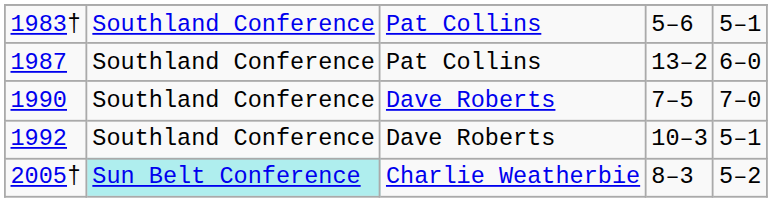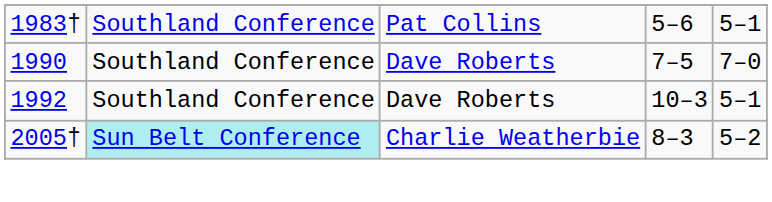- row: 1987 | Southland Conference | Pat Collins | 13–2 | 6–0
